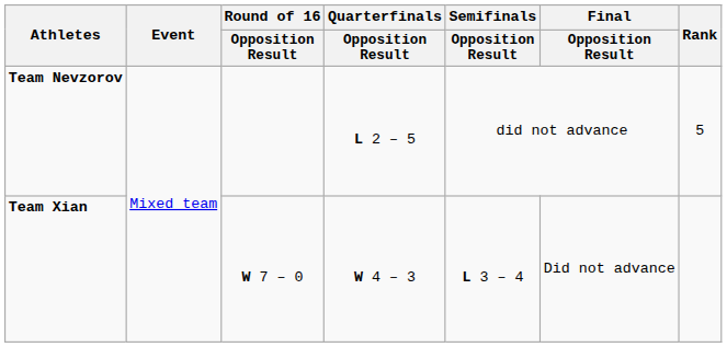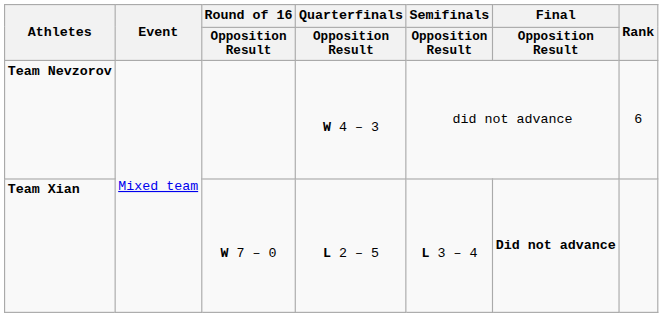Team Nevzorov | Quarterfinals / Opposition Result: L 2 – 5 -> W 4 – 3
Team Nevzorov | Rank: 5 -> 6
Team Xian | Quarterfinals / Opposition Result: W 4 – 3 -> L 2 – 5
Team Xian | Final / Opposition Result: normal -> bold
